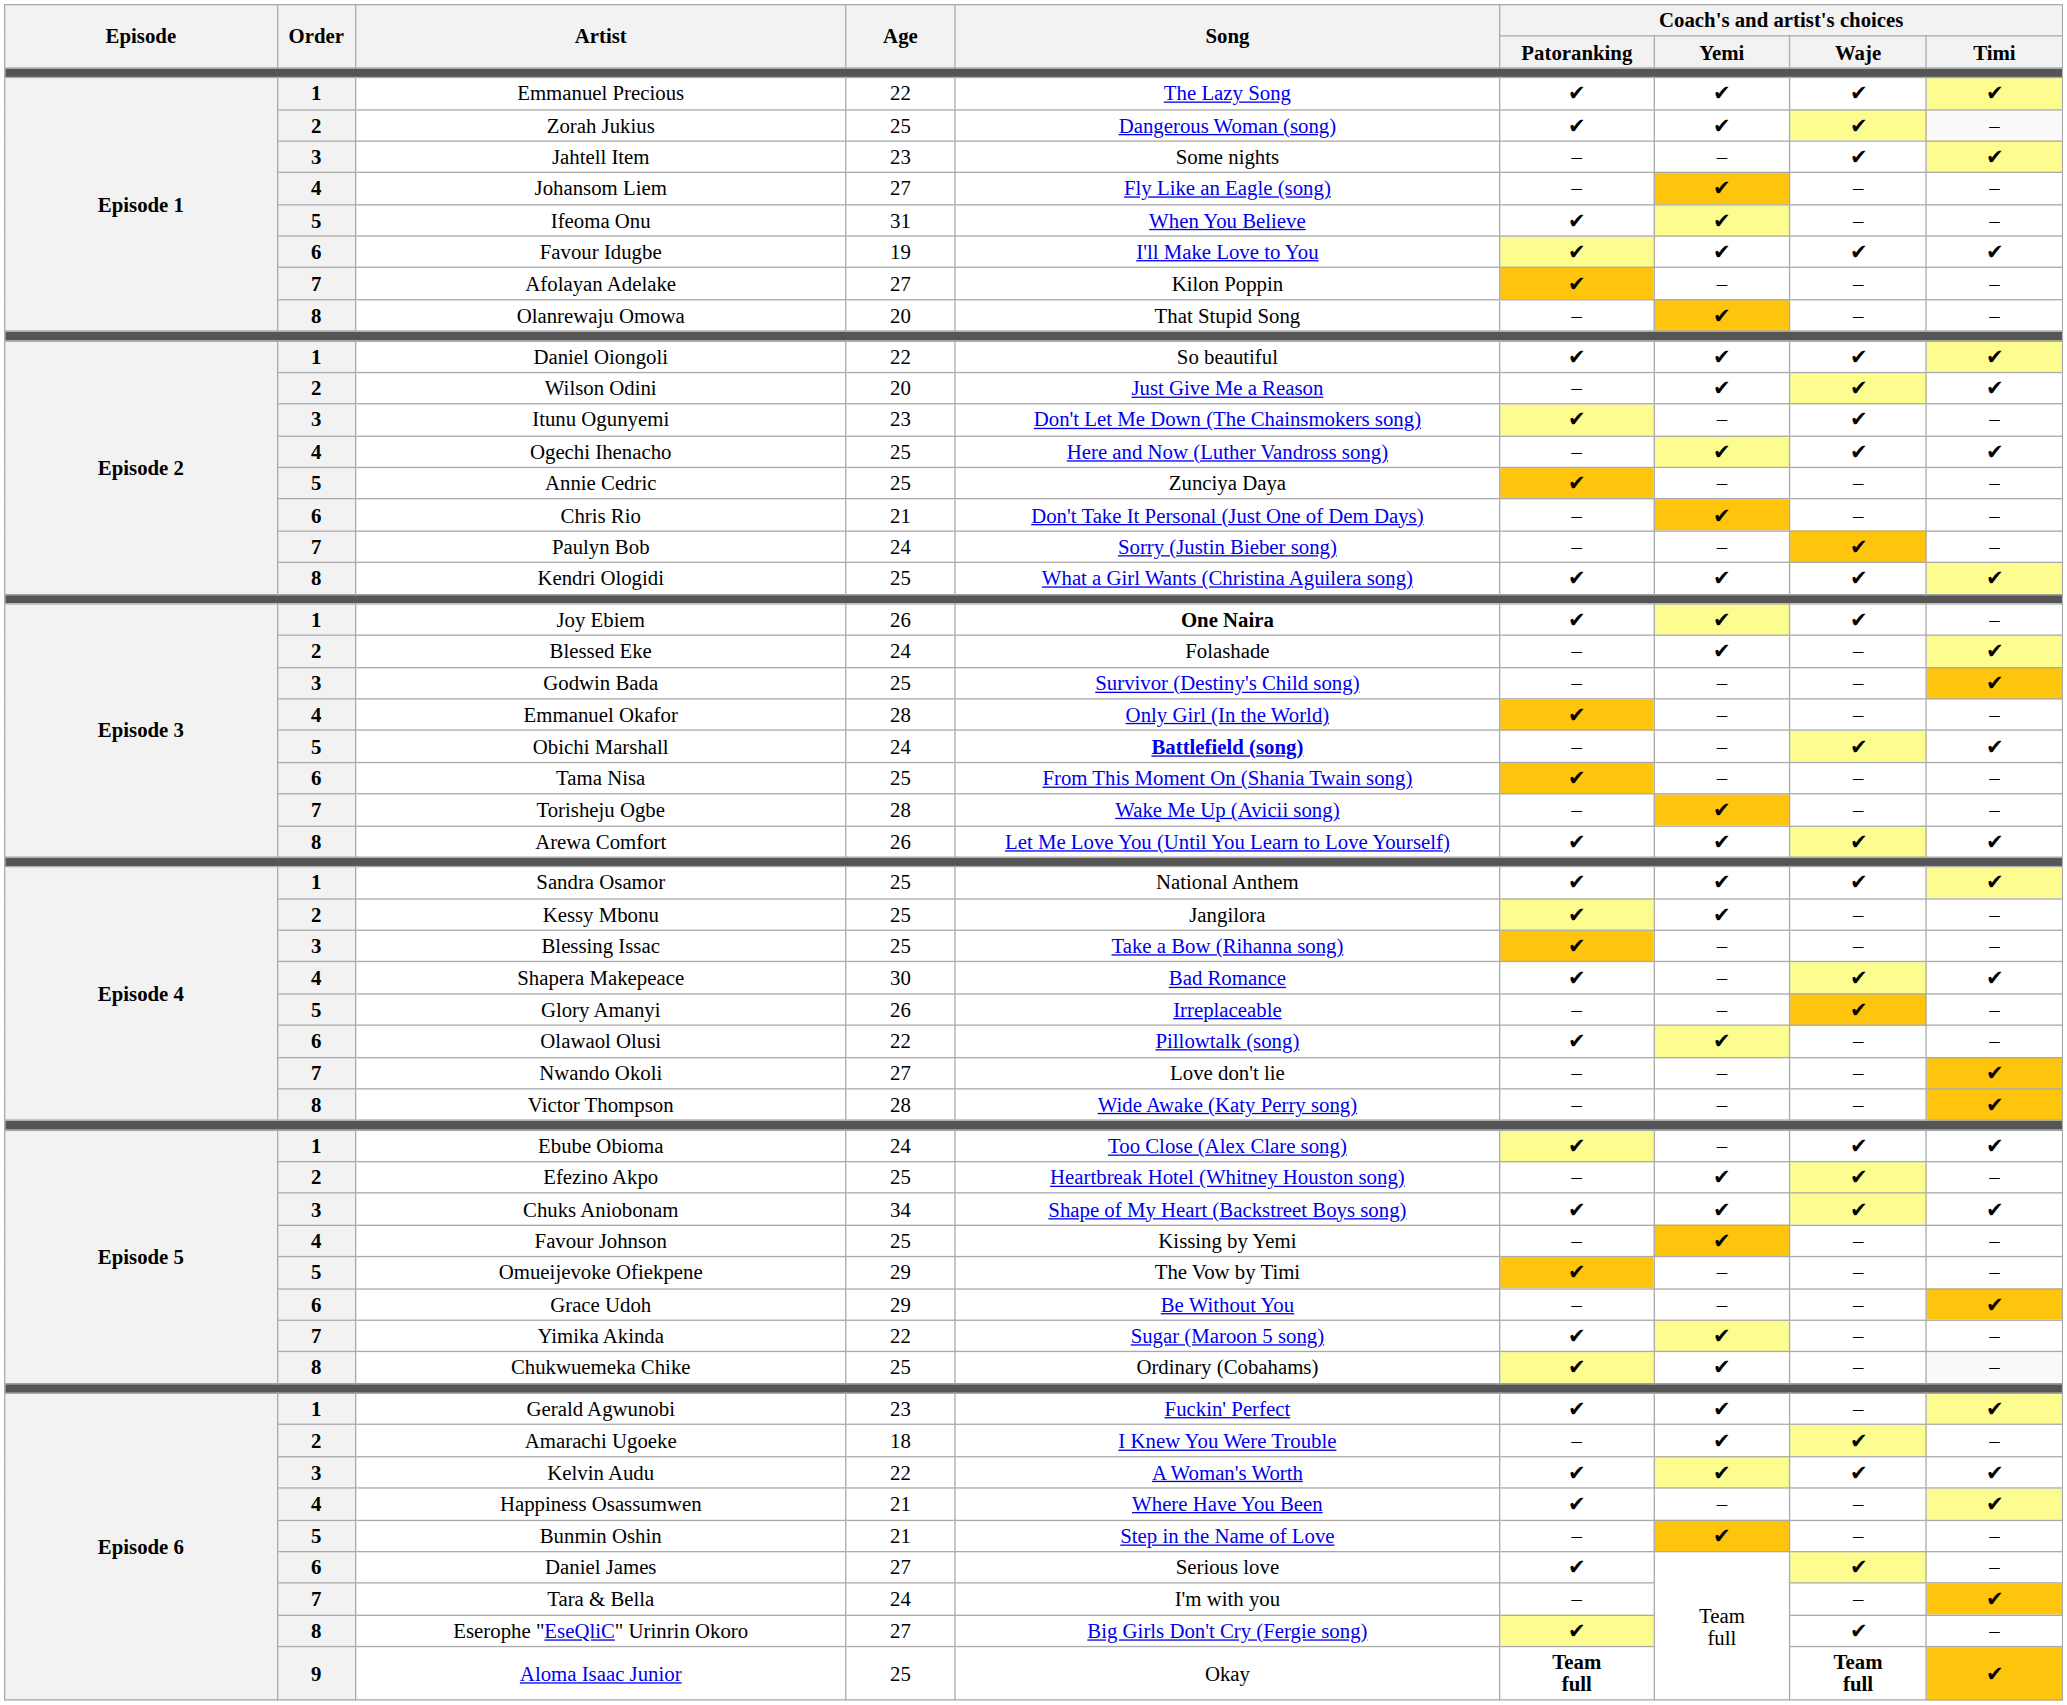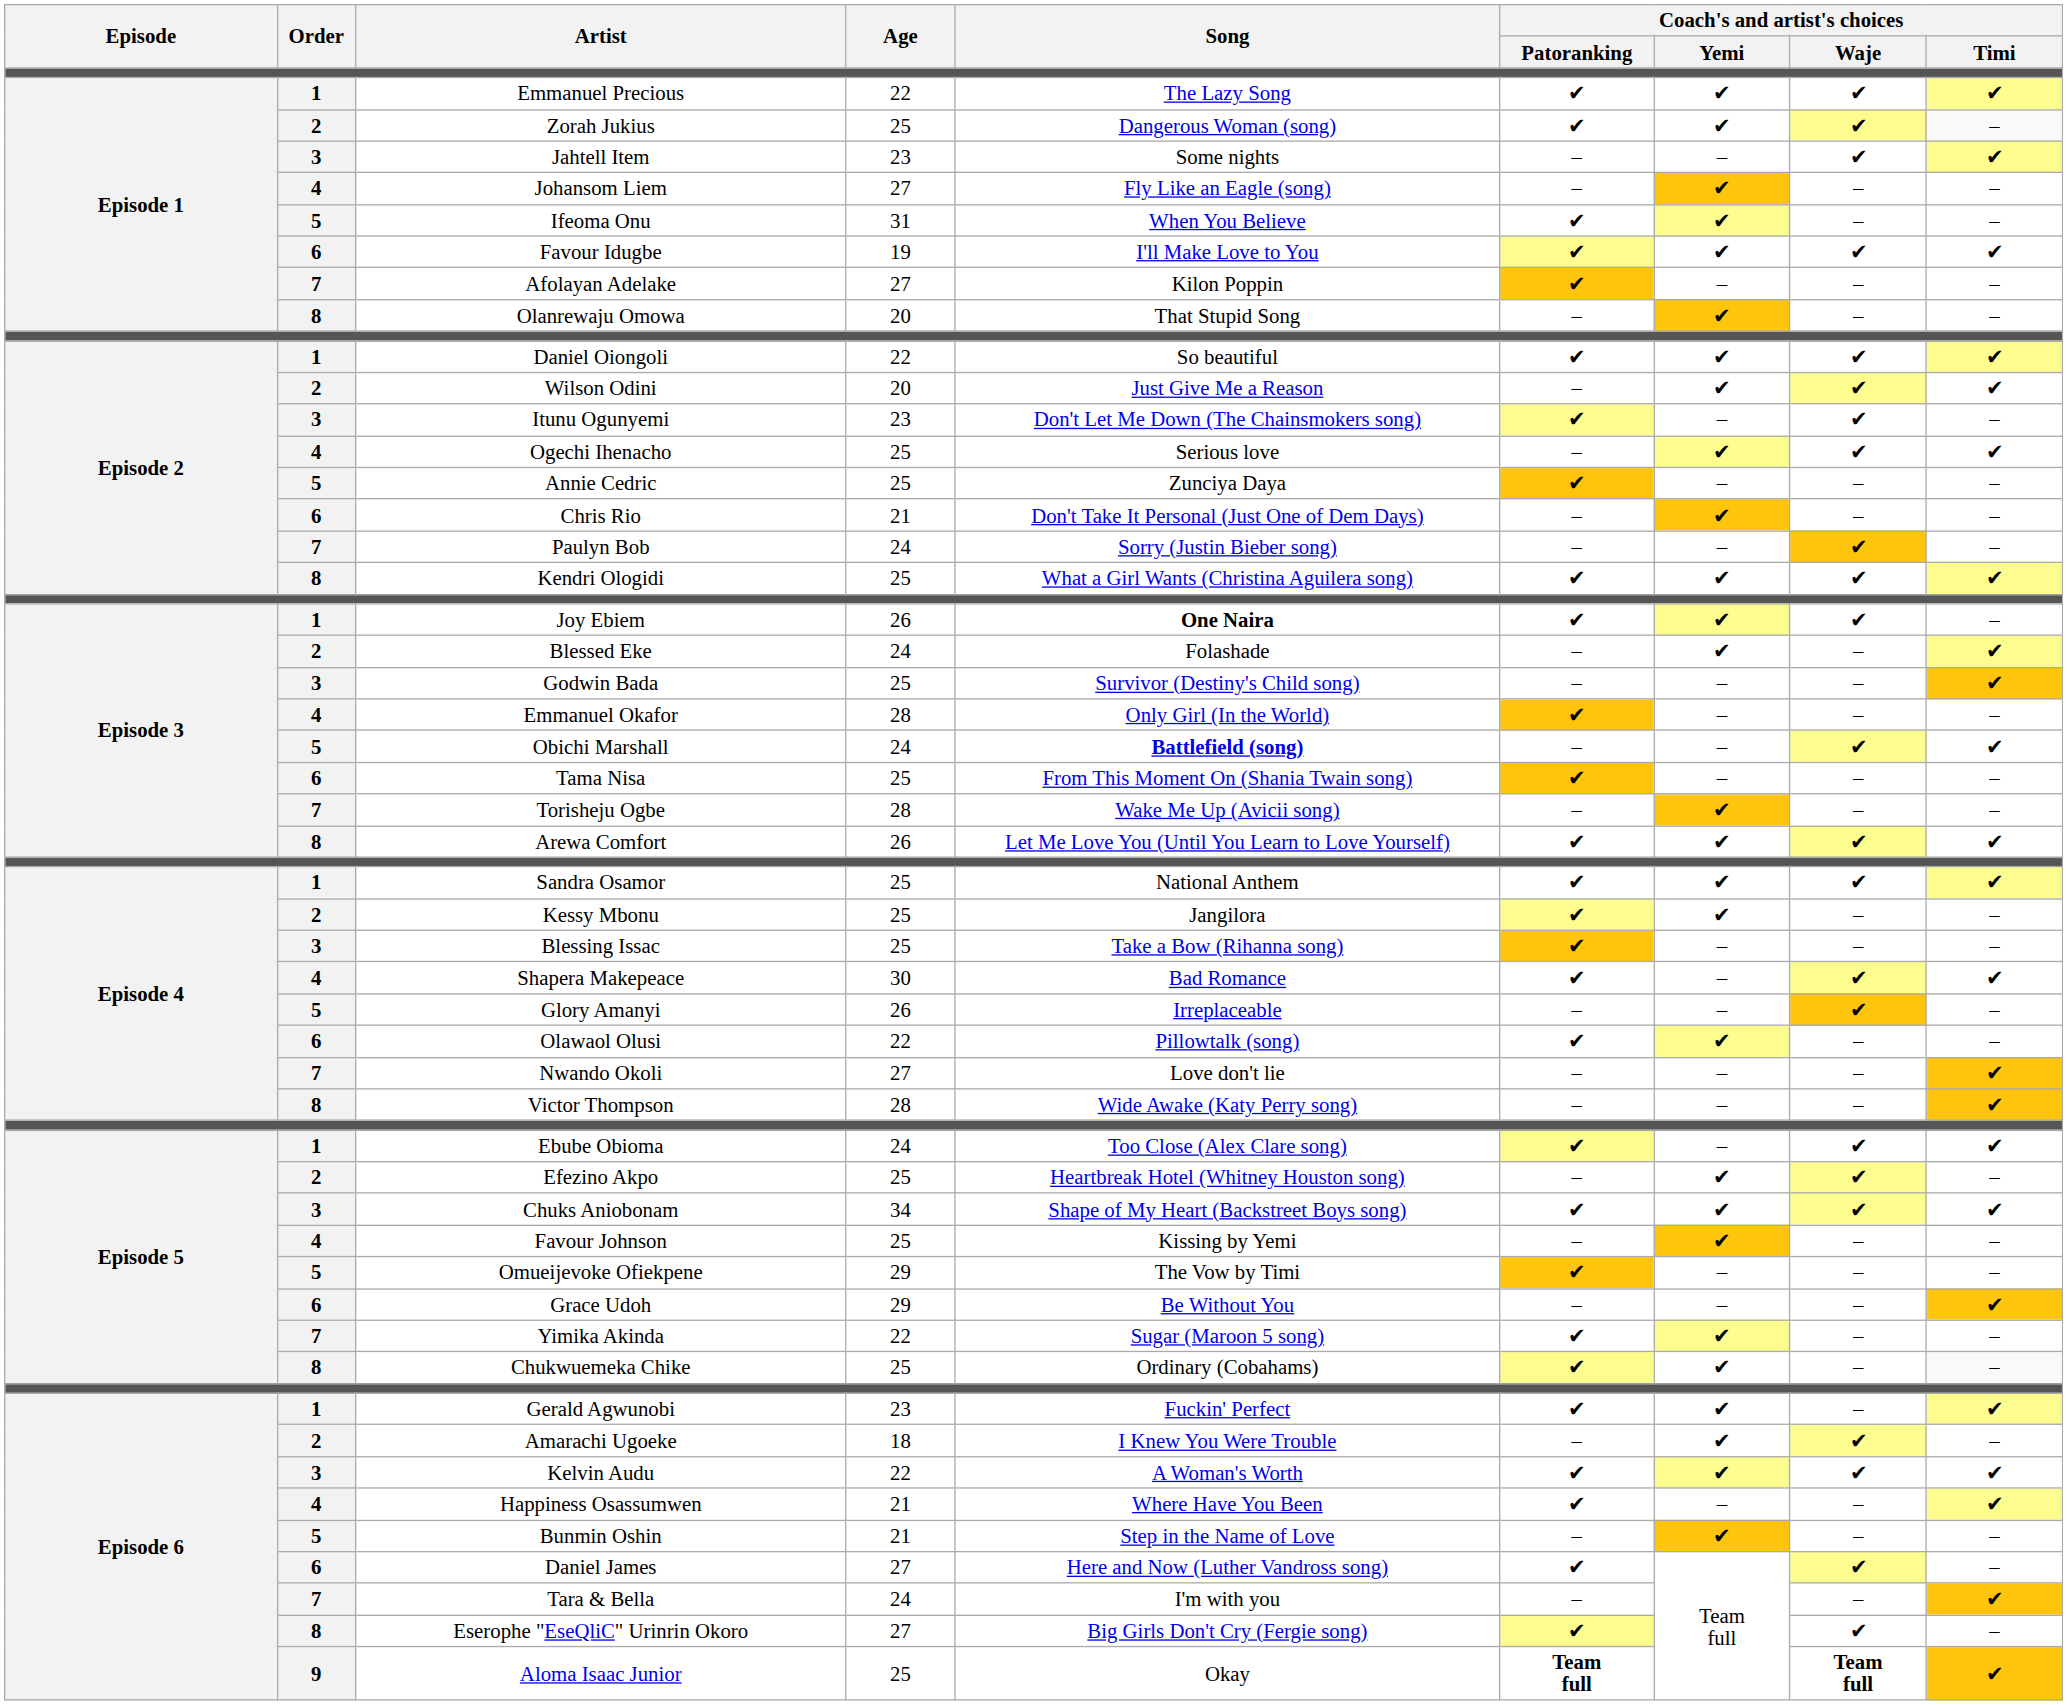Ogechi Ihenacho | Song: Here and Now (Luther Vandross song) -> Serious love
Daniel James | Song: Serious love -> Here and Now (Luther Vandross song)
